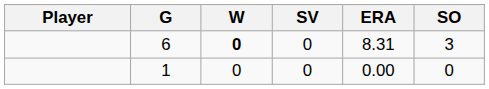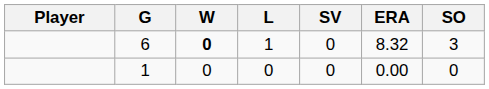+ column: L | 1 | 0
6 | ERA: 8.31 -> 8.32
